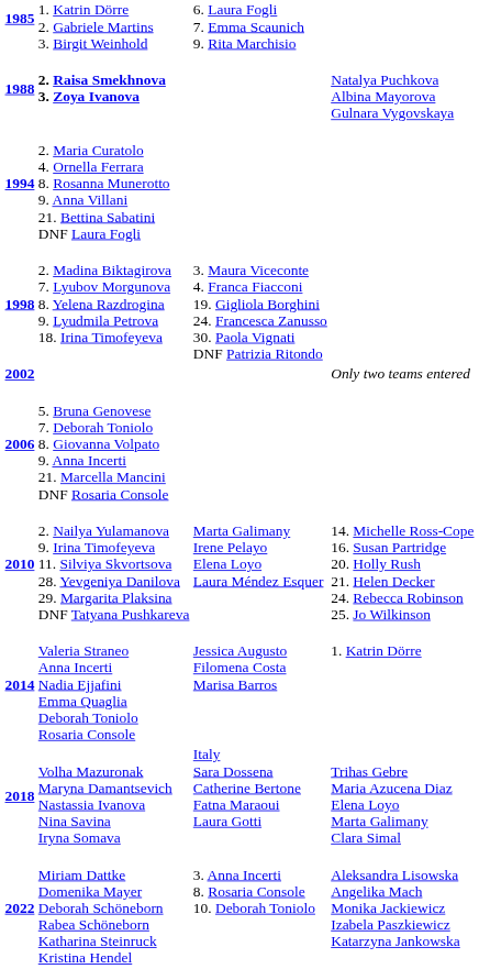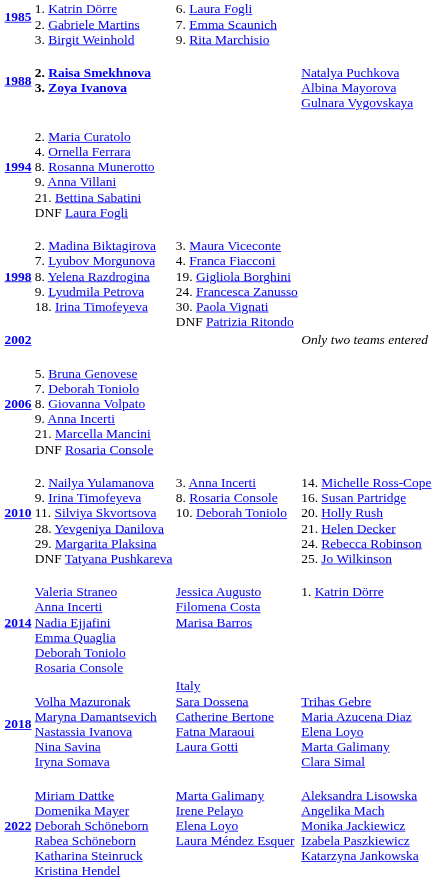2010 | column 3: Marta Galimany Irene Pelayo Elena Loyo Laura Méndez Esquer -> 3. Anna Incerti 8. Rosaria Console 10. Deborah Toniolo
2022 | column 3: 3. Anna Incerti 8. Rosaria Console 10. Deborah Toniolo -> Marta Galimany Irene Pelayo Elena Loyo Laura Méndez Esquer
